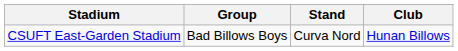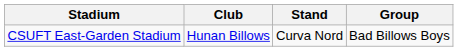columns swapped: Club <-> Group
